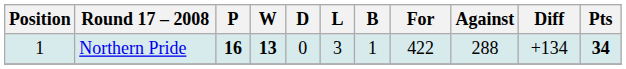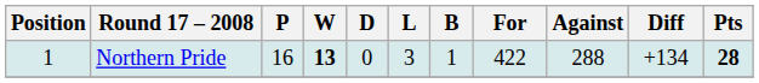Northern Pride | P: bold -> normal
Northern Pride | Pts: 34 -> 28
